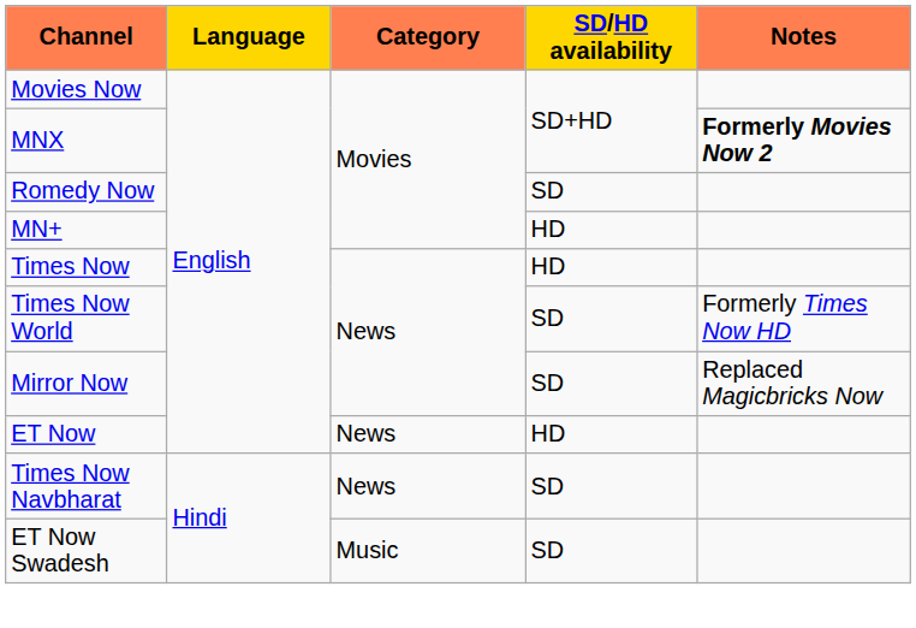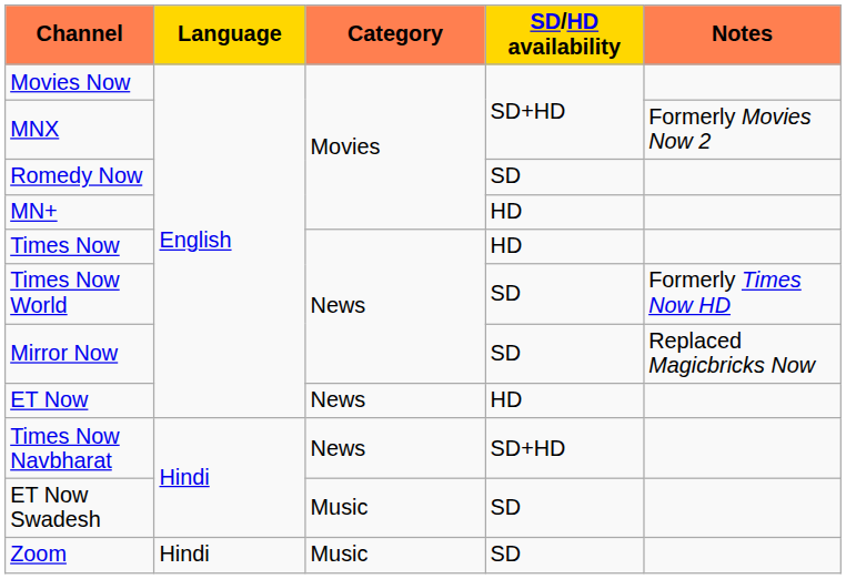MNX | Notes: bold -> normal
Times Now Navbharat | SD/HD availability: SD -> SD+HD
+ row: Zoom | Hindi | Music | SD
